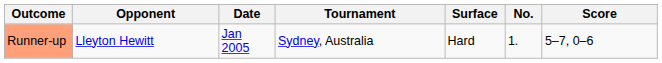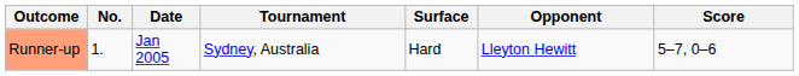columns swapped: No. <-> Opponent
